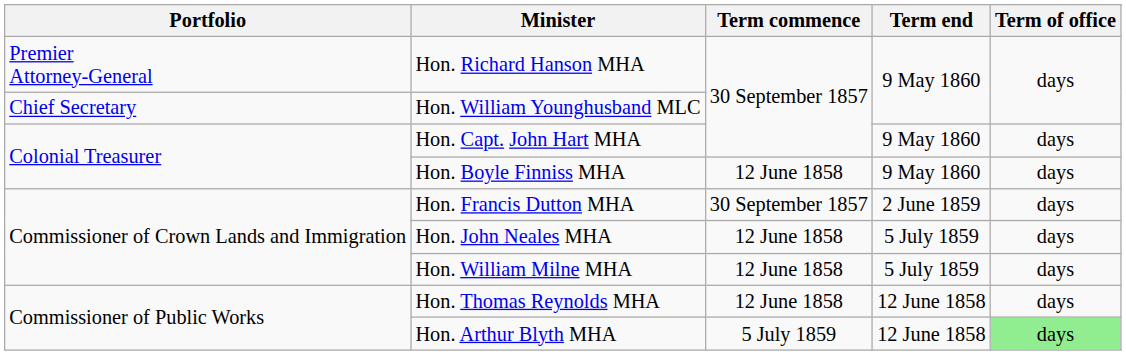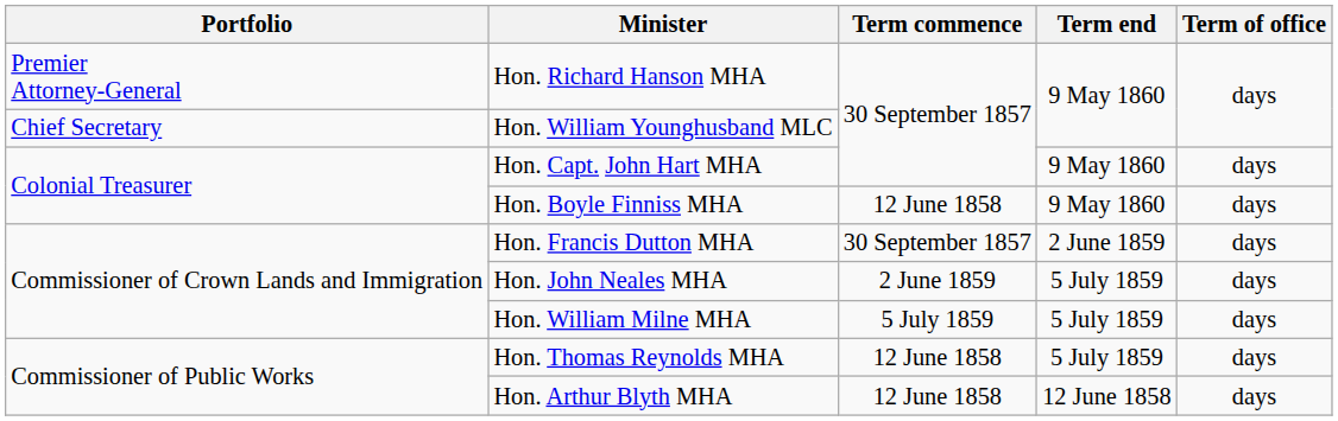Hon. John Neales MHA | Term commence: 12 June 1858 -> 2 June 1859
Hon. William Milne MHA | Term commence: 12 June 1858 -> 5 July 1859
Hon. Thomas Reynolds MHA | Term end: 12 June 1858 -> 5 July 1859
Hon. Arthur Blyth MHA | Term commence: 5 July 1859 -> 12 June 1858
Hon. Arthur Blyth MHA | Term of office: lightgreen background -> no background
